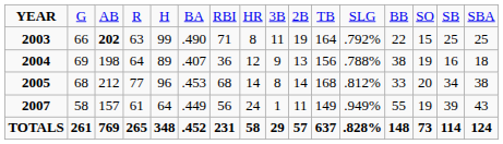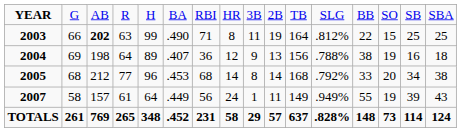2003 | column 12: .792% -> .812%
2005 | column 12: .812% -> .792%
